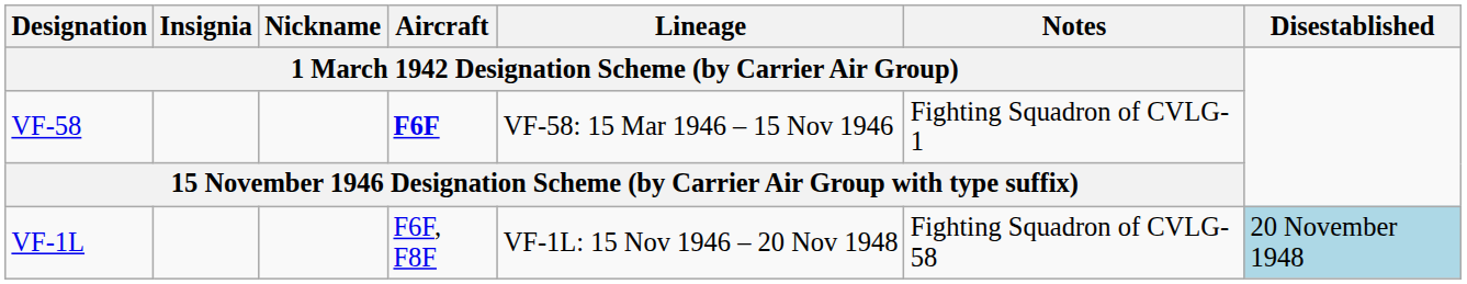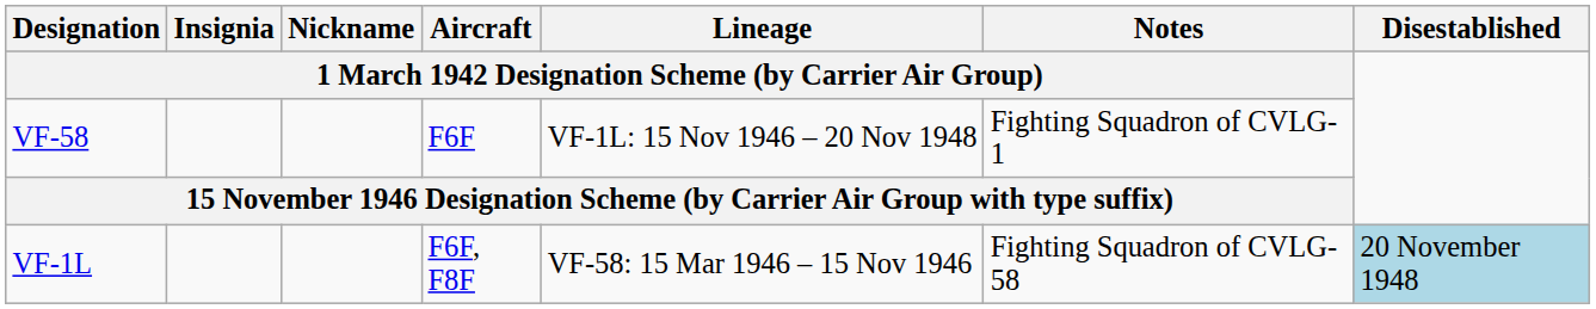VF-58 | column 4: bold -> normal
VF-58 | column 5: VF-58: 15 Mar 1946 – 15 Nov 1946 -> VF-1L: 15 Nov 1946 – 20 Nov 1948
VF-1L | column 5: VF-1L: 15 Nov 1946 – 20 Nov 1948 -> VF-58: 15 Mar 1946 – 15 Nov 1946
